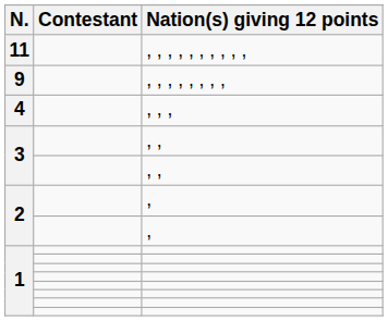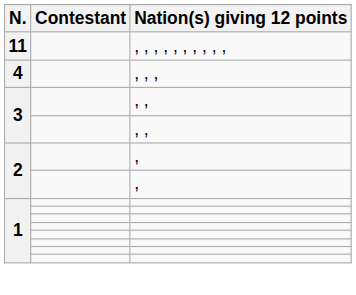- row: 9 | , , , , , , , ,
